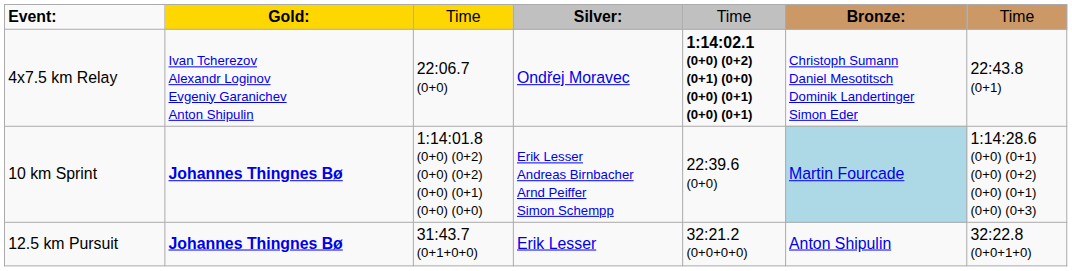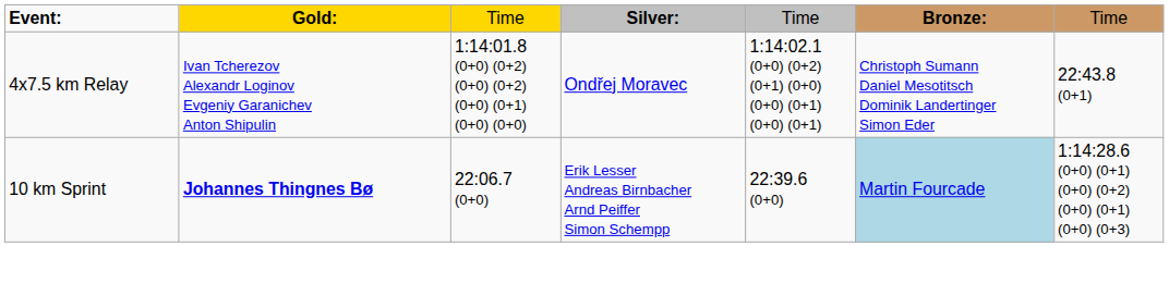4x7.5 km Relay | column 3: 22:06.7 (0+0) -> 1:14:01.8 (0+0) (0+2) (0+0) (0+2) (0+0) (0+1) (0+0) (0+0)
4x7.5 km Relay | column 5: bold -> normal
10 km Sprint | column 3: 1:14:01.8 (0+0) (0+2) (0+0) (0+2) (0+0) (0+1) (0+0) (0+0) -> 22:06.7 (0+0)
- row: 12.5 km Pursuit | Johannes Thingnes Bø | 31:43.7 (0+1+0+0) | Erik Lesser | 32:21.2 (0+0+0+0) | Anton Shipulin | 32:22.8 (0+0+1+0)
